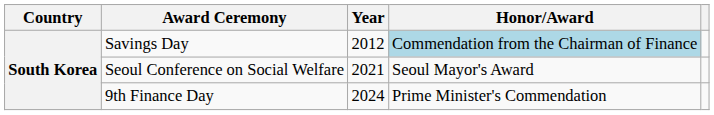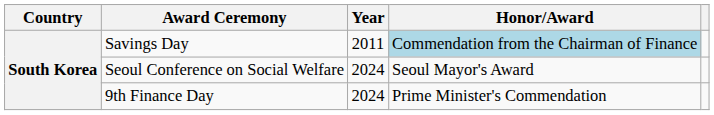Savings Day | Year: 2012 -> 2011
Seoul Conference on Social Welfare | Year: 2021 -> 2024
